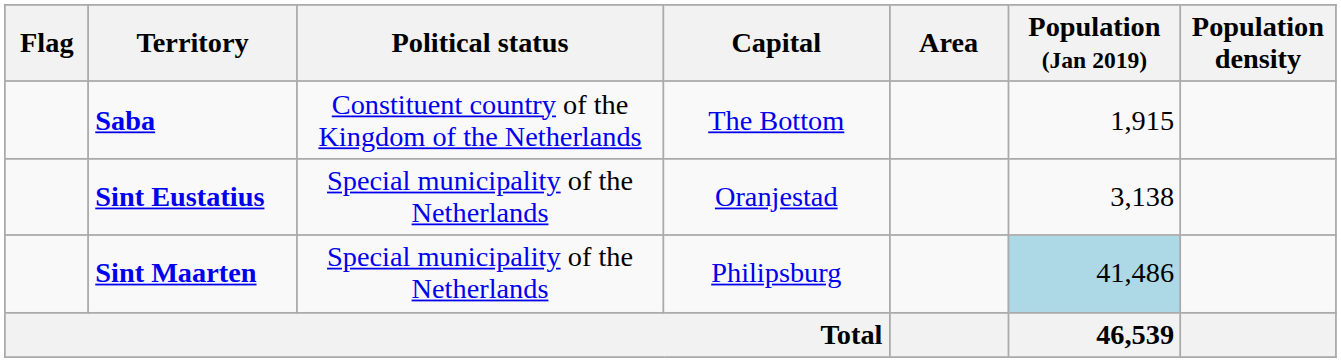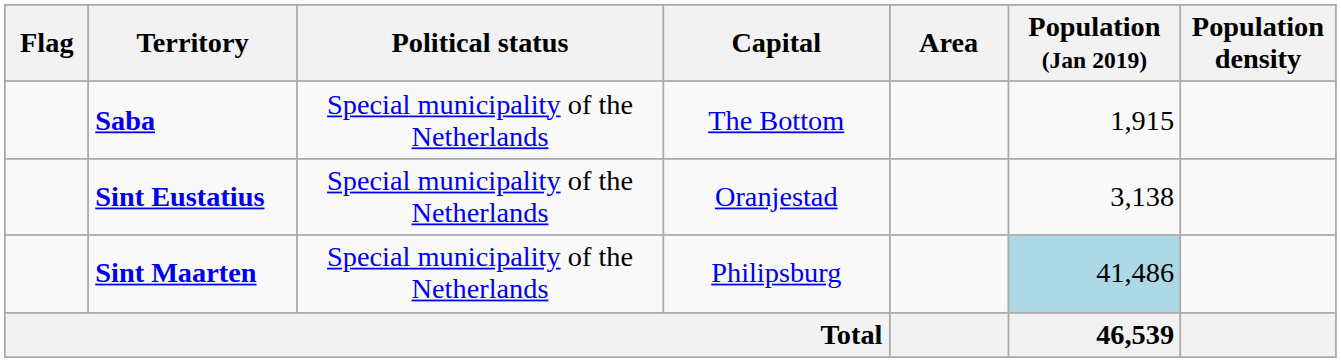Saba | Political status: Constituent country of the Kingdom of the Netherlands -> Special municipality of the Netherlands
